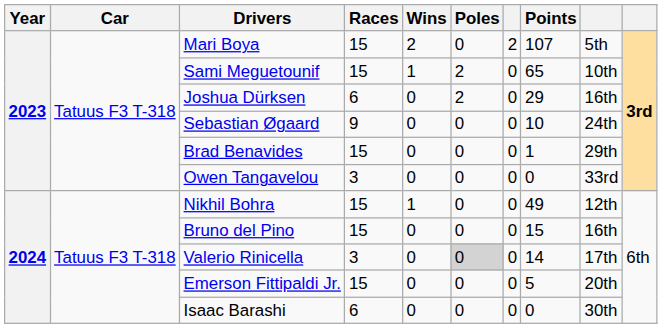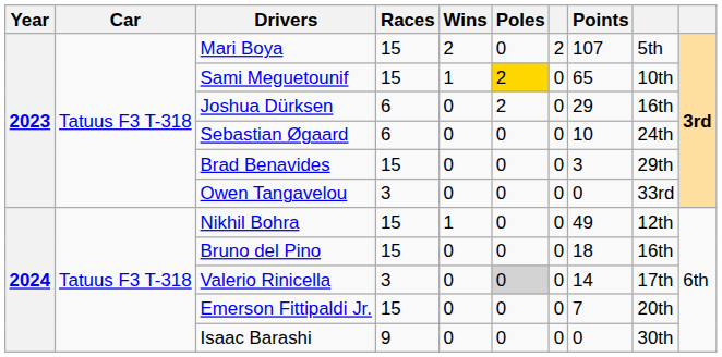Sami Meguetounif | Poles: no background -> gold background
Sebastian Øgaard | Races: 9 -> 6
Brad Benavides | Points: 1 -> 3
Bruno del Pino | Points: 15 -> 18
Emerson Fittipaldi Jr. | Points: 5 -> 7
Isaac Barashi | Races: 6 -> 9
